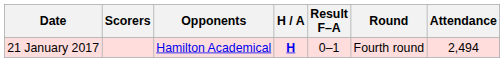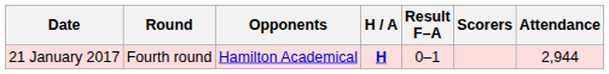columns swapped: Round <-> Scorers
21 January 2017 | Attendance: 2,494 -> 2,944
